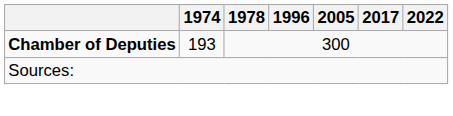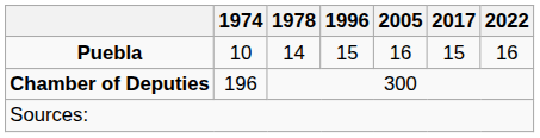+ row: Puebla | 10 | 14 | 15 | 16 | 15 | 16
Chamber of Deputies | 1974: 193 -> 196
